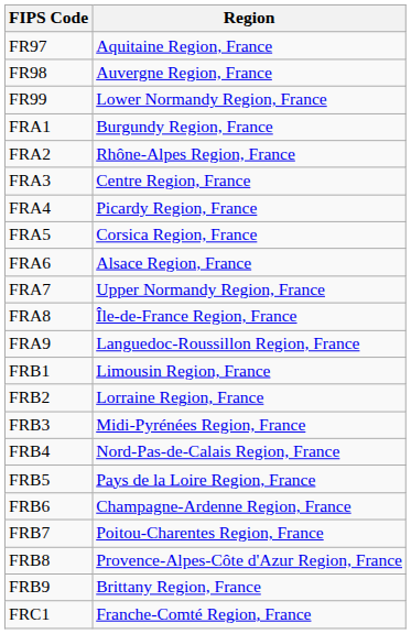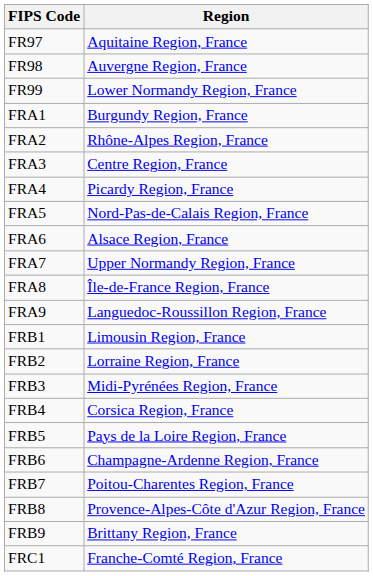FRA5 | Region: Corsica Region, France -> Nord-Pas-de-Calais Region, France
FRB4 | Region: Nord-Pas-de-Calais Region, France -> Corsica Region, France
